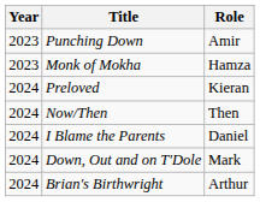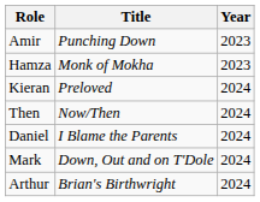columns swapped: Year <-> Role
